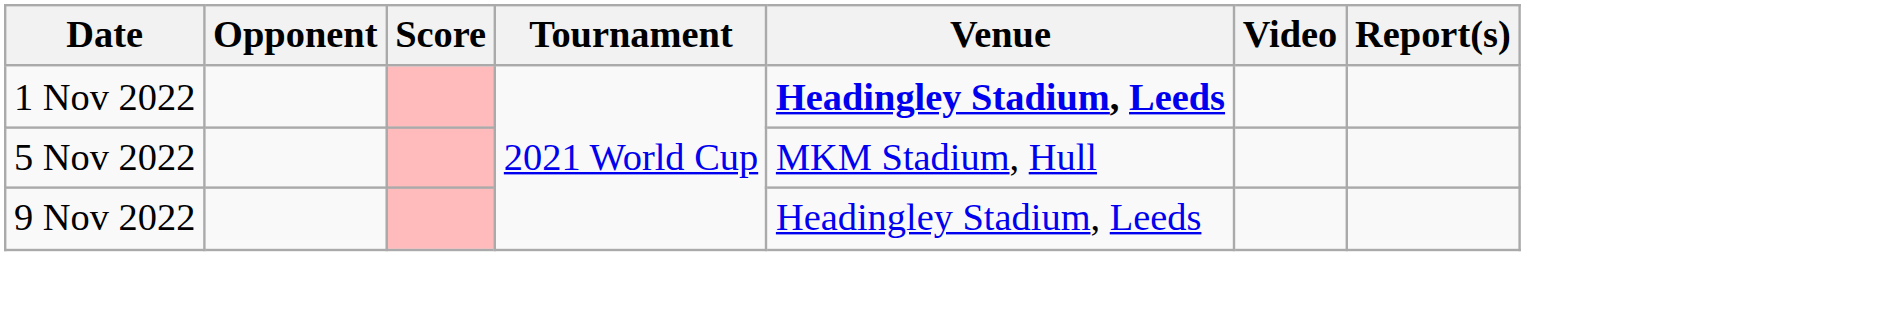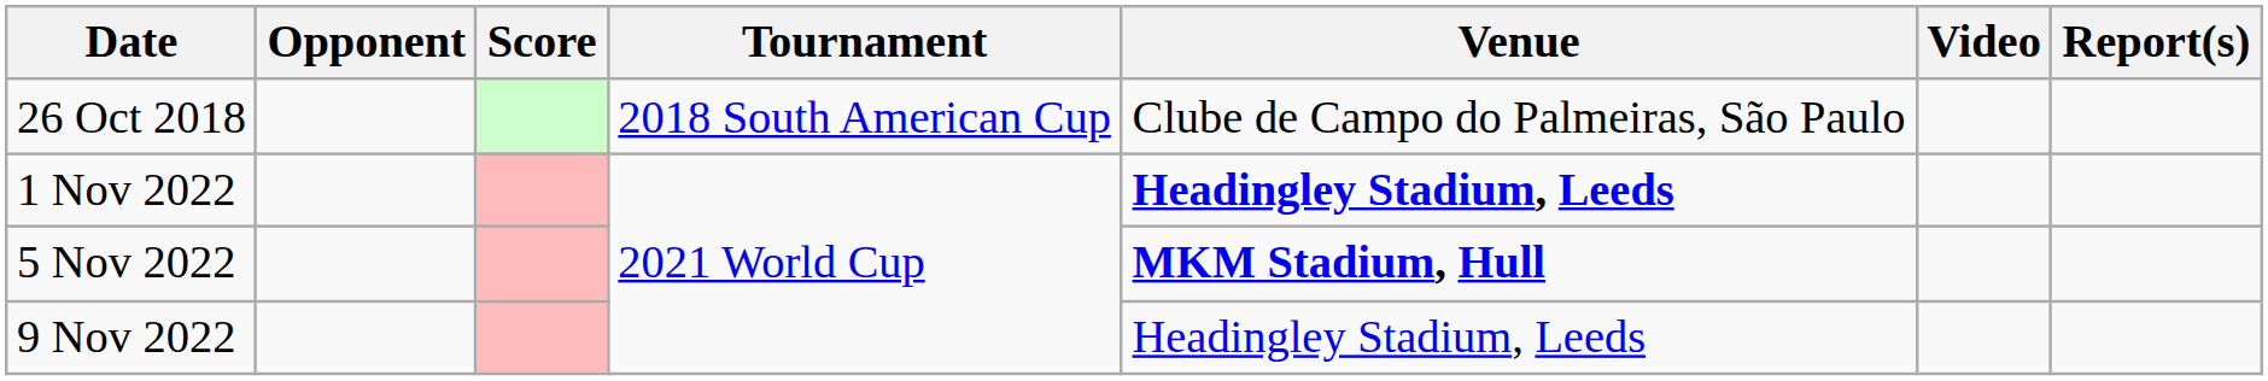+ row: 26 Oct 2018 | 2018 South American Cup | Clube de Campo do Palmeiras, São Paulo
5 Nov 2022 | Venue: normal -> bold
